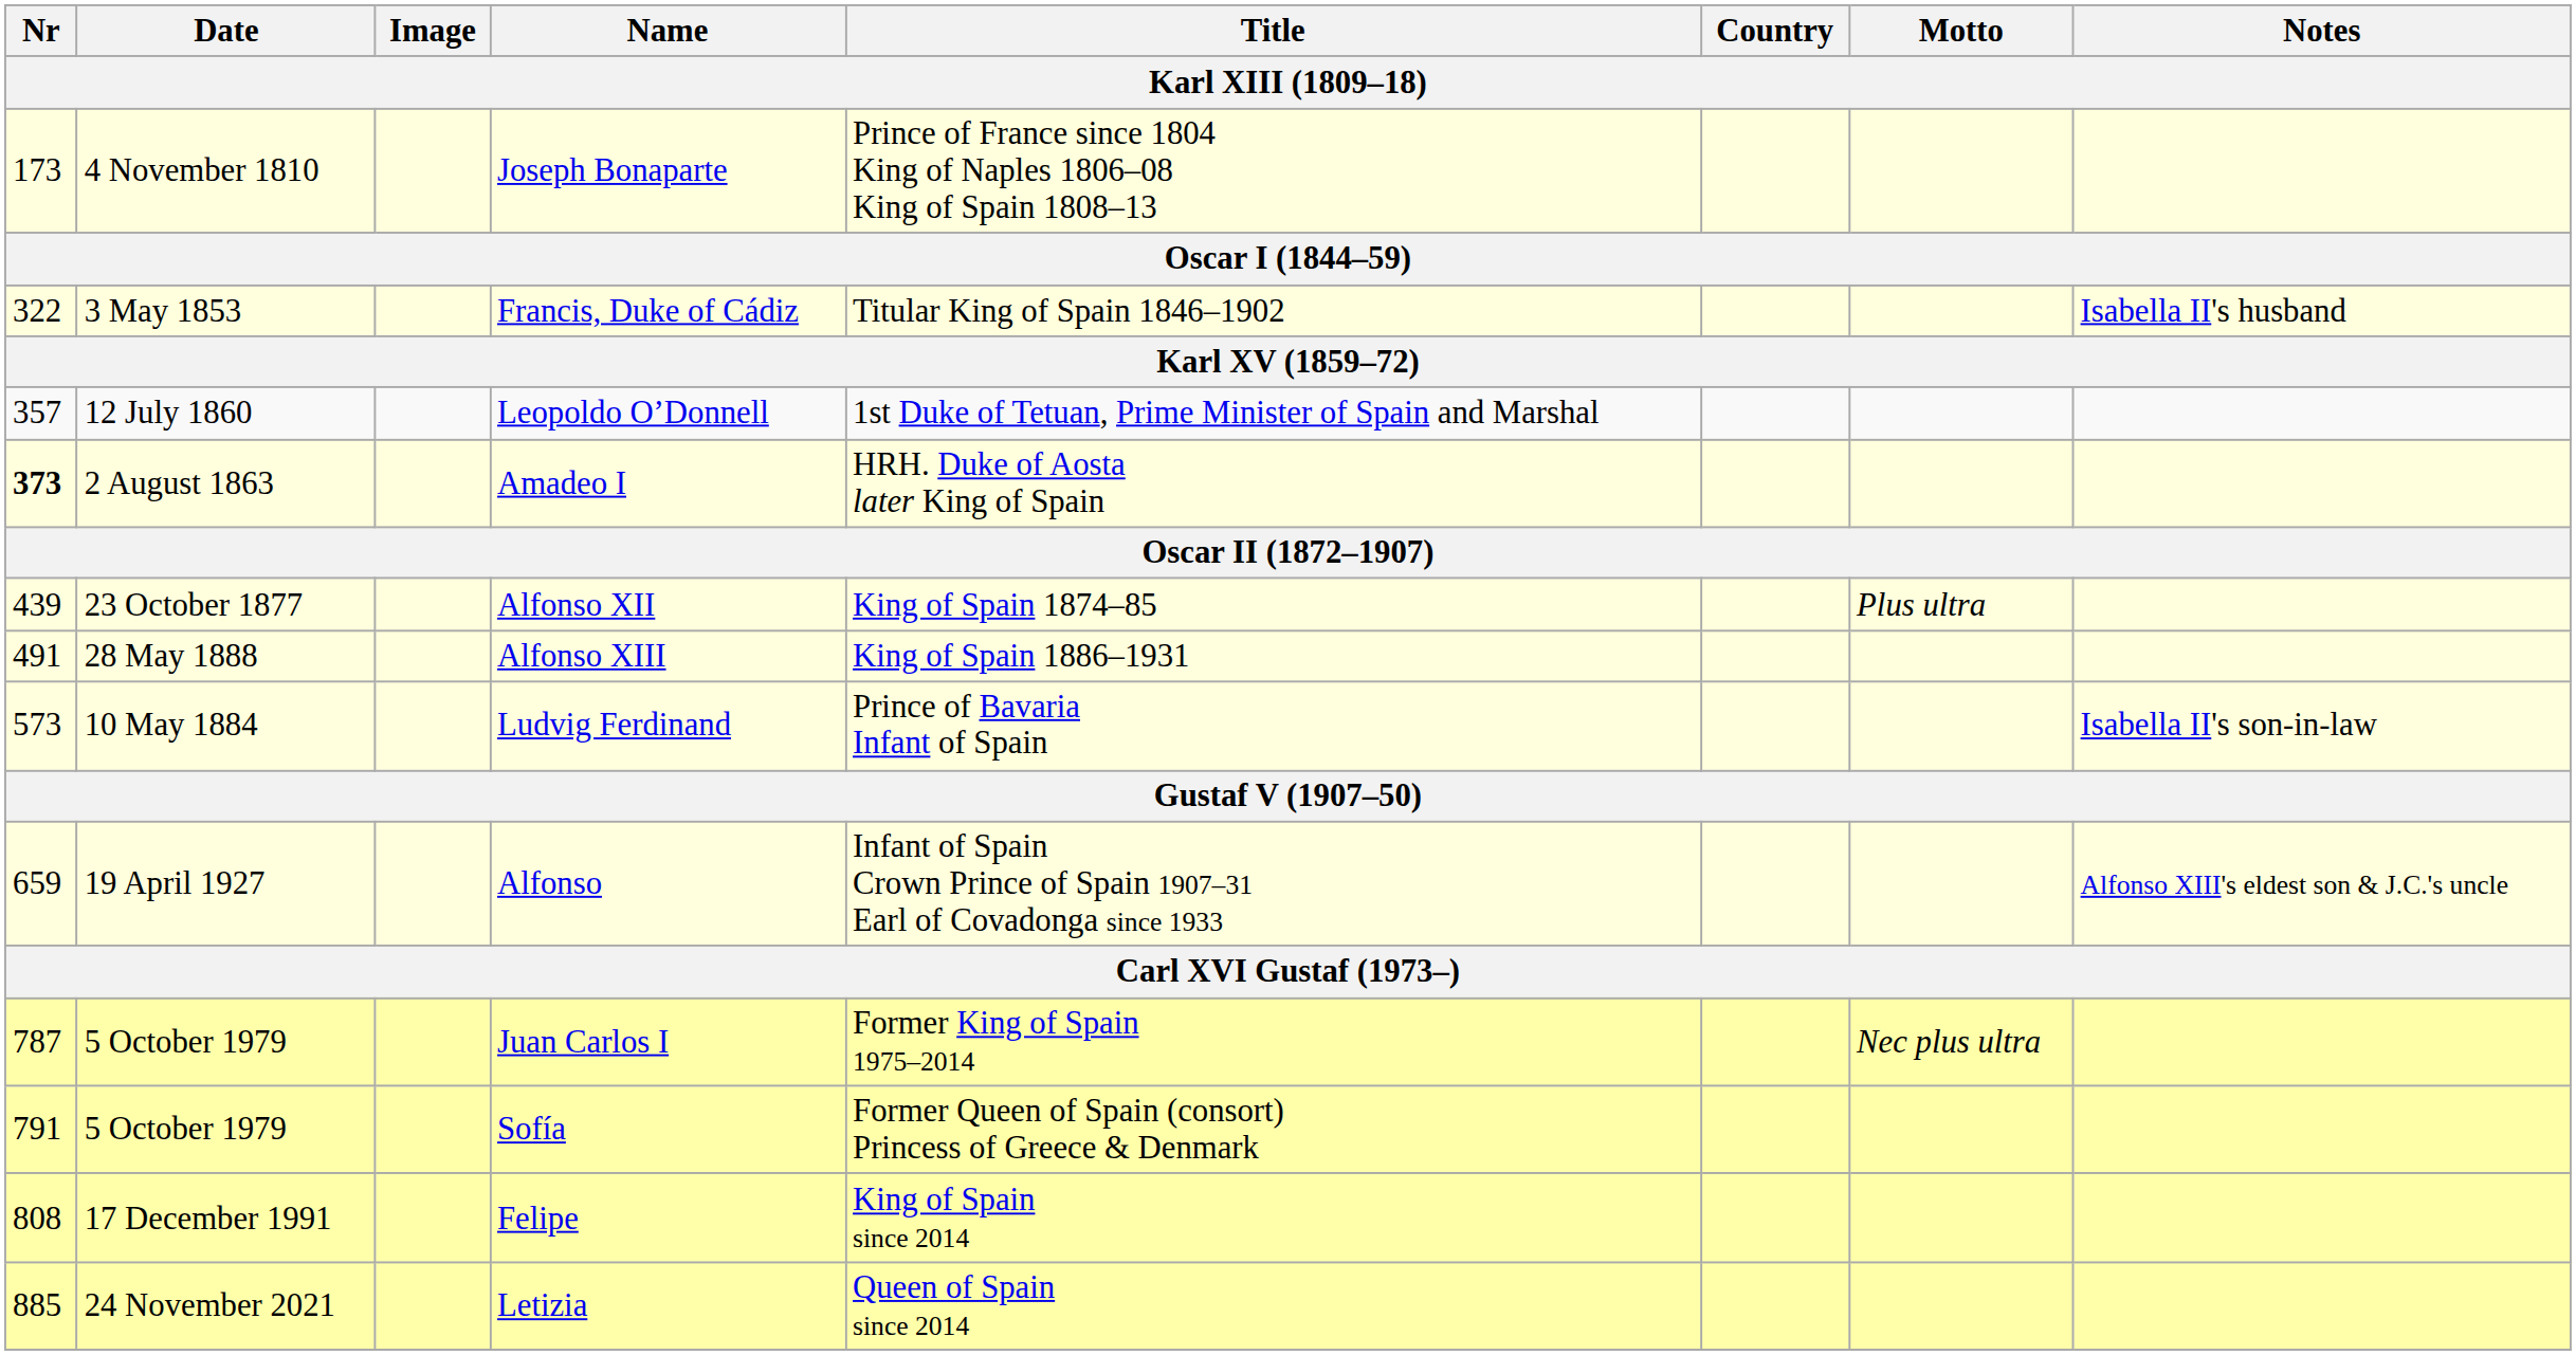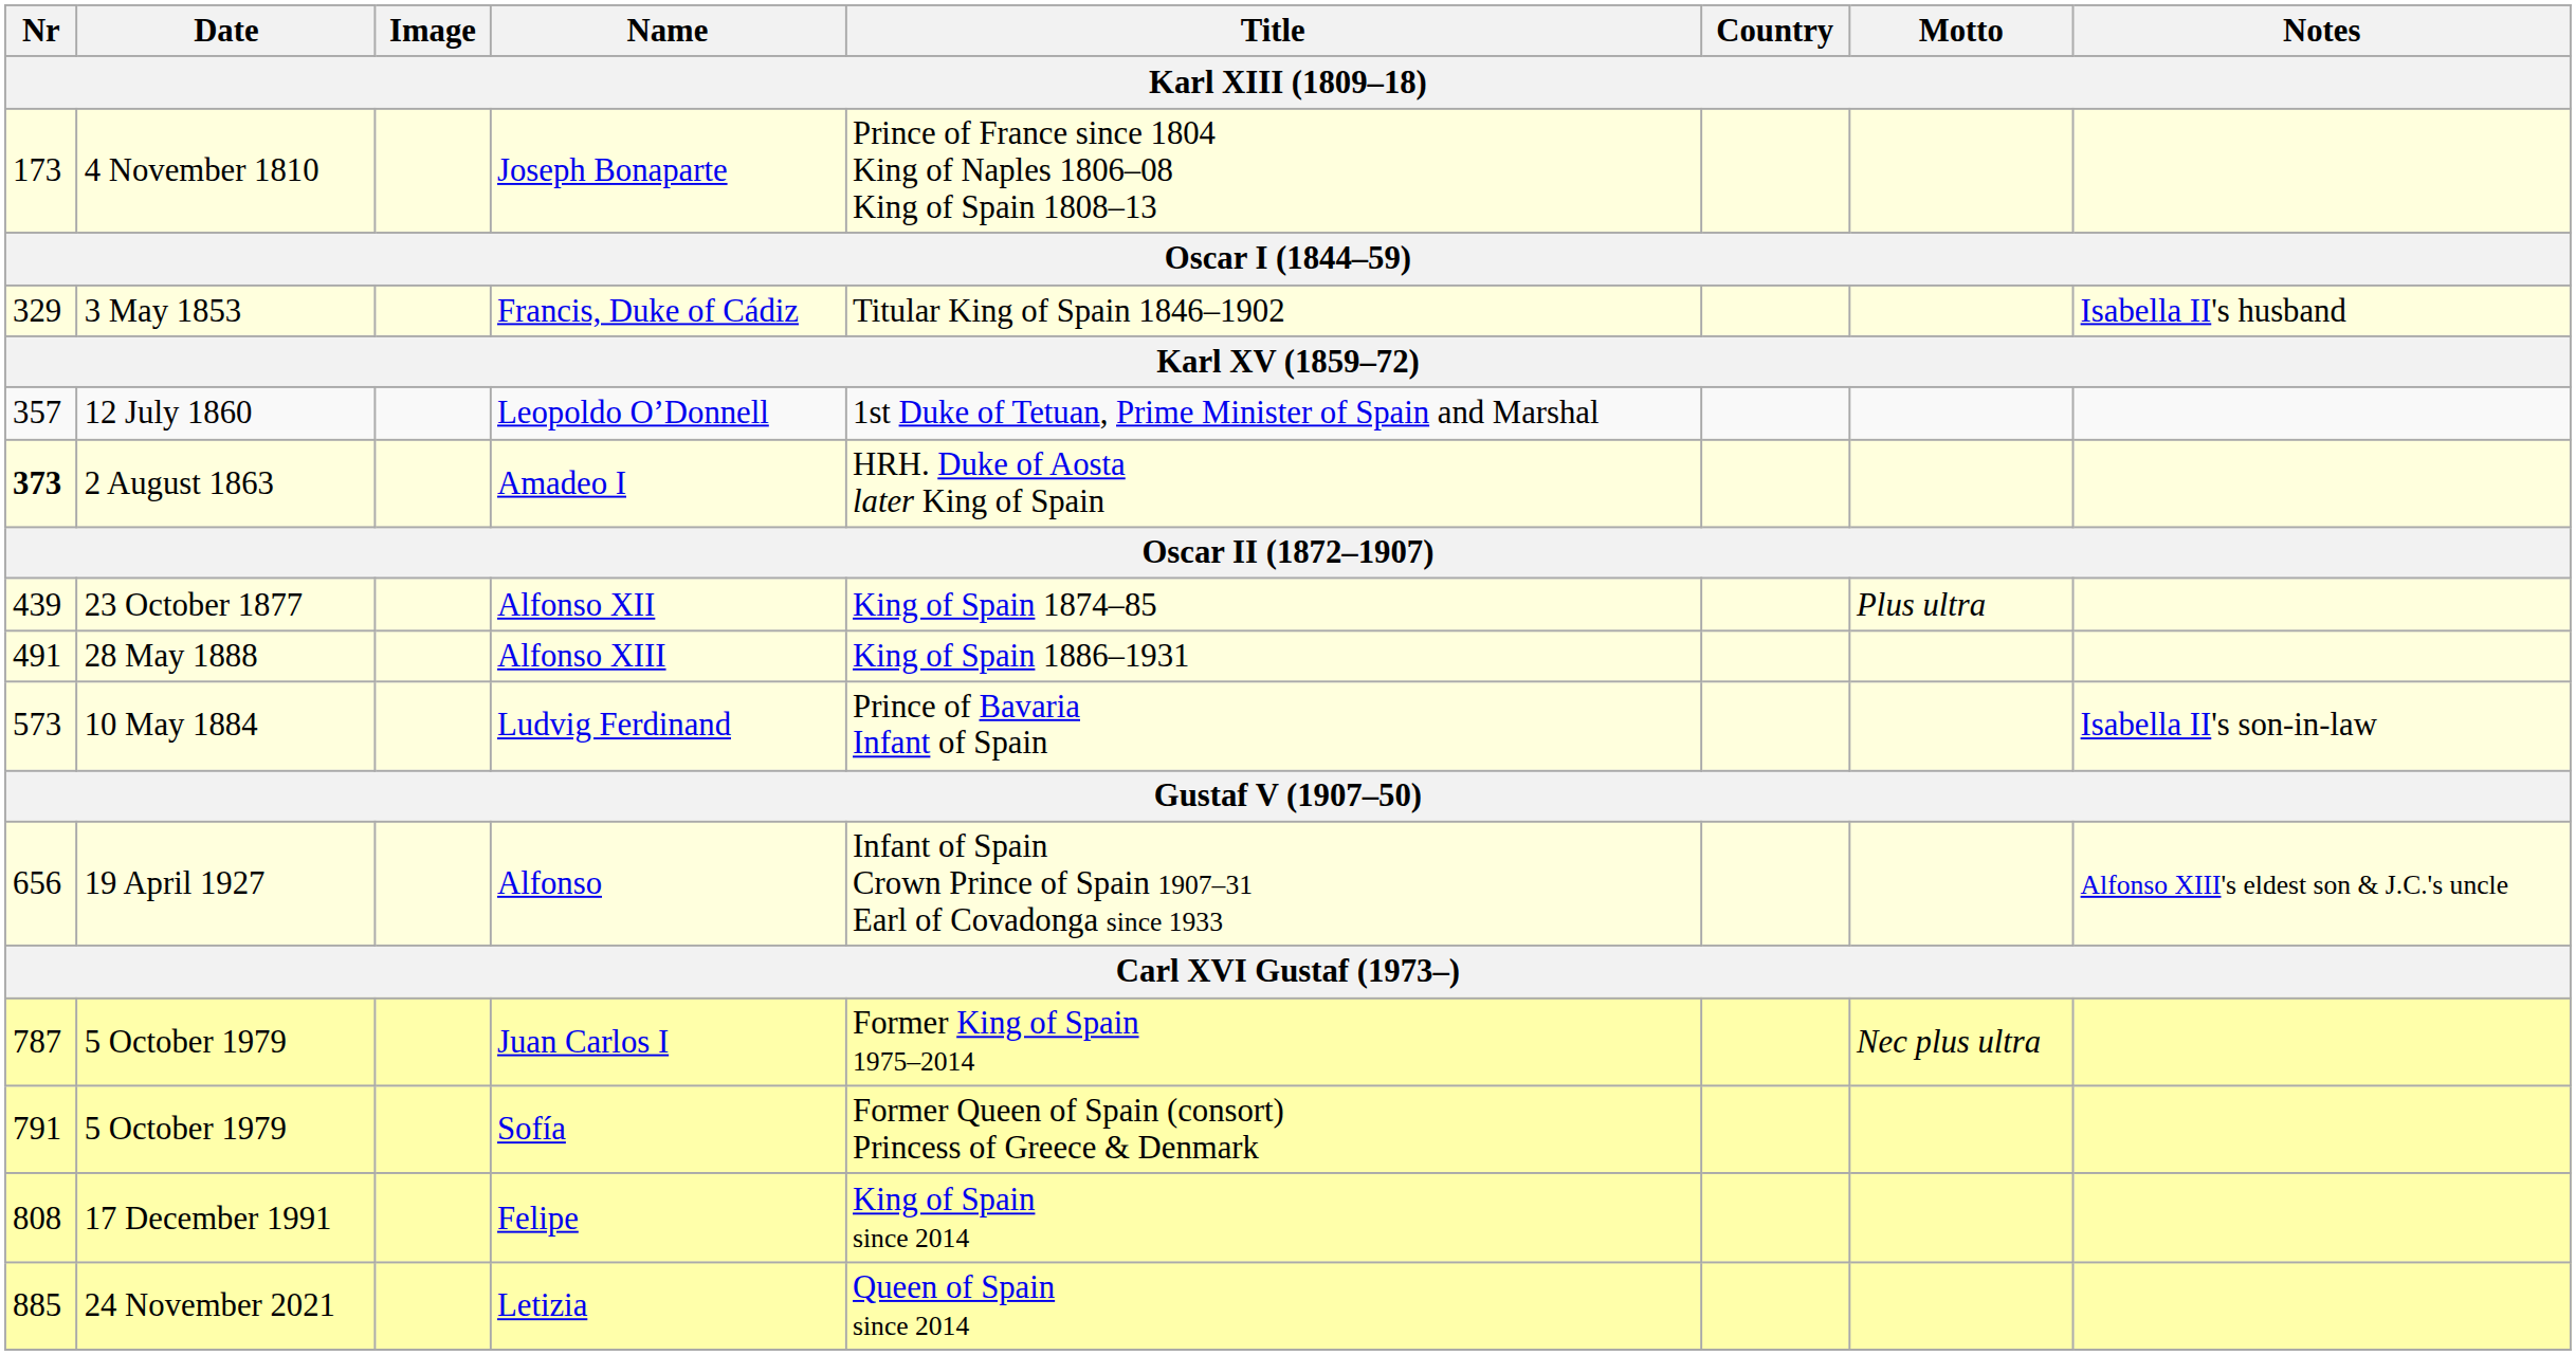Francis, Duke of Cádiz | Nr: 322 -> 329
Alfonso | Nr: 659 -> 656
